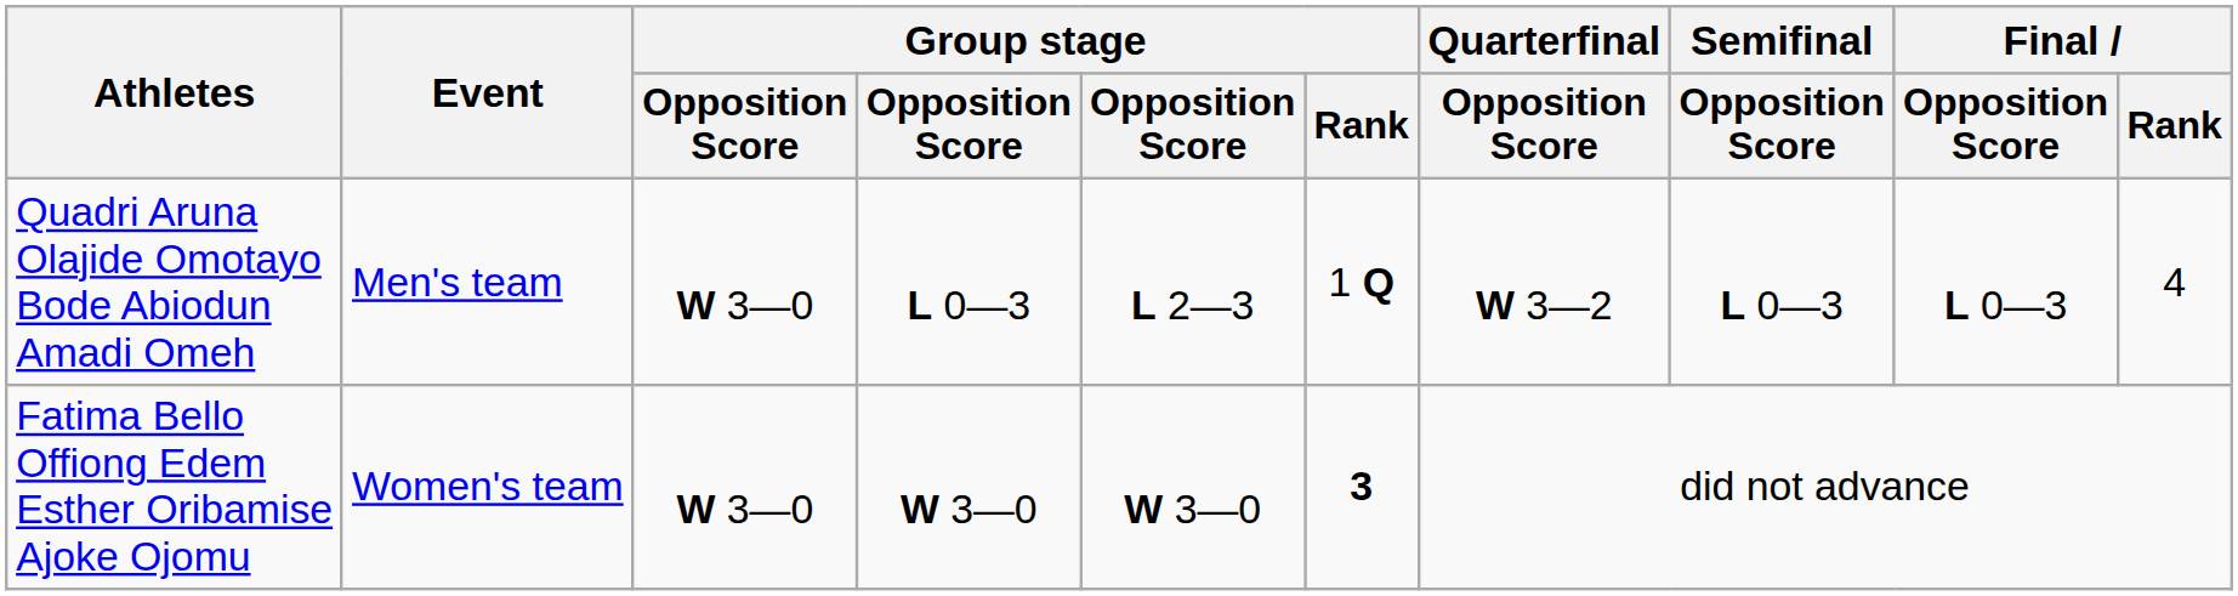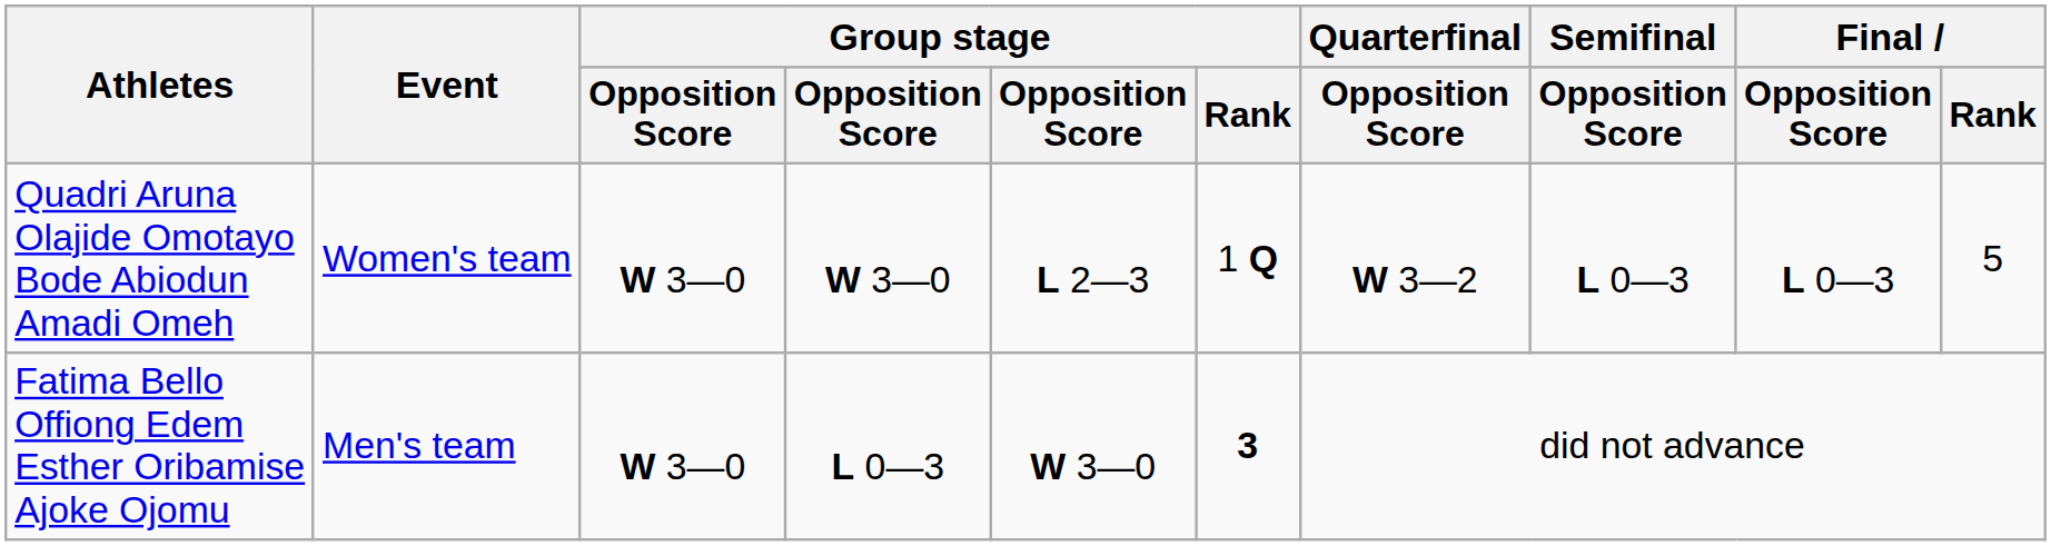Quadri Aruna Olajide Omotayo Bode Abiodun Amadi Omeh | Event: Men's team -> Women's team
Quadri Aruna Olajide Omotayo Bode Abiodun Amadi Omeh | column 4: L 0―3 -> W 3―0
Quadri Aruna Olajide Omotayo Bode Abiodun Amadi Omeh | Final / Rank: 4 -> 5
Fatima Bello Offiong Edem Esther Oribamise Ajoke Ojomu | Event: Women's team -> Men's team
Fatima Bello Offiong Edem Esther Oribamise Ajoke Ojomu | column 4: W 3―0 -> L 0―3
